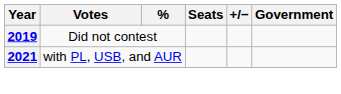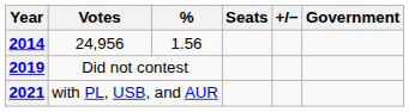+ row: 2014 | 24,956 | 1.56
